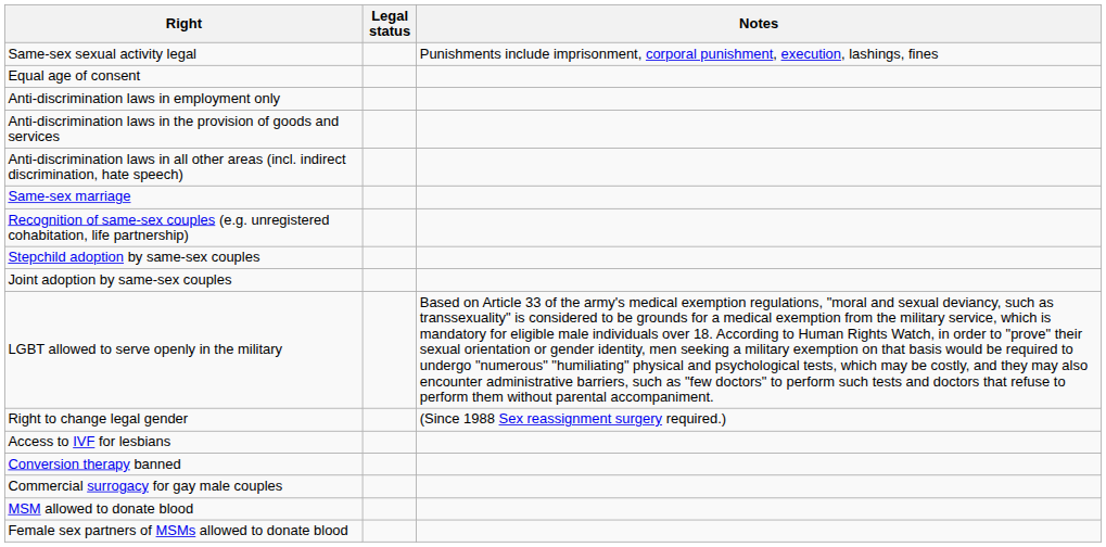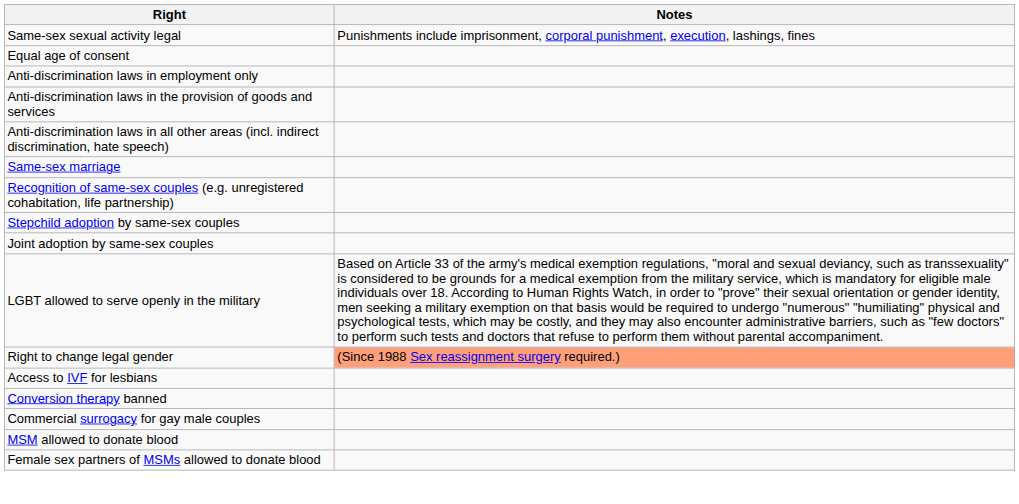- column: Legal status
Right to change legal gender | Notes: no background -> lightsalmon background
